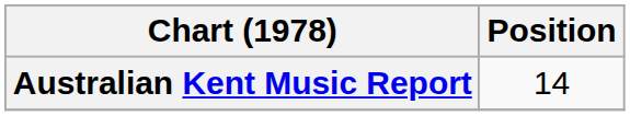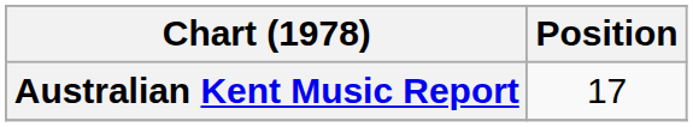Australian Kent Music Report | Position: 14 -> 17
